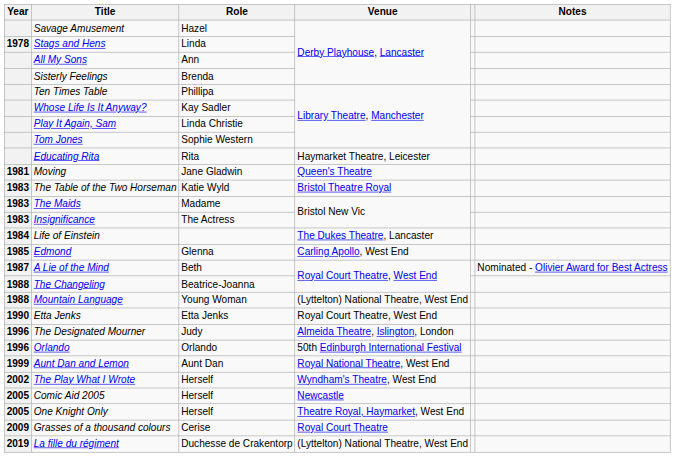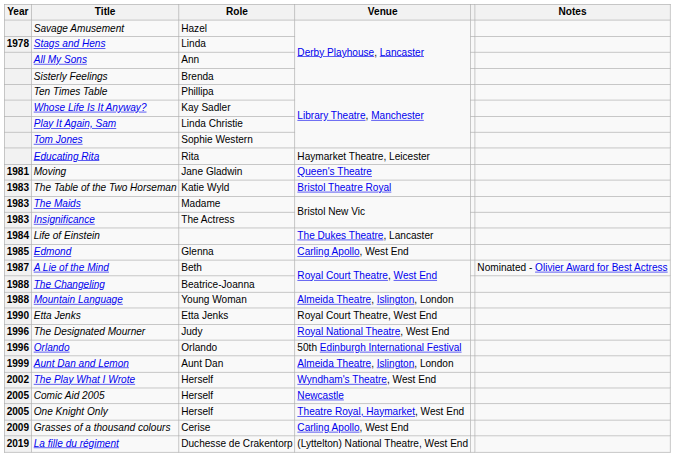Mountain Language | Venue: (Lyttelton) National Theatre, West End -> Almeida Theatre, Islington, London
The Designated Mourner | Venue: Almeida Theatre, Islington, London -> Royal National Theatre, West End
Aunt Dan and Lemon | Venue: Royal National Theatre, West End -> Almeida Theatre, Islington, London
Grasses of a thousand colours | Venue: Royal Court Theatre -> Carling Apollo, West End
